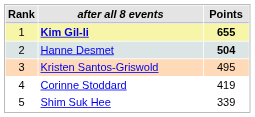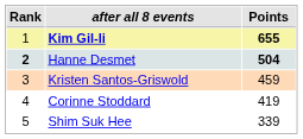Hanne Desmet | Rank: normal -> bold
Kristen Santos-Griswold | Points: 495 -> 459
